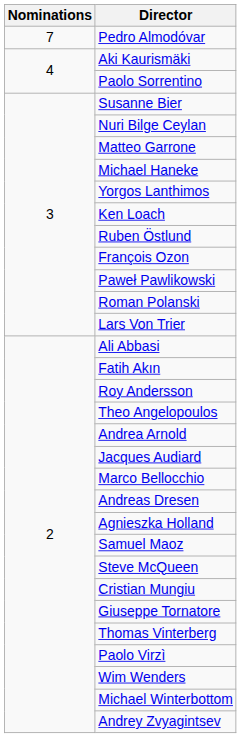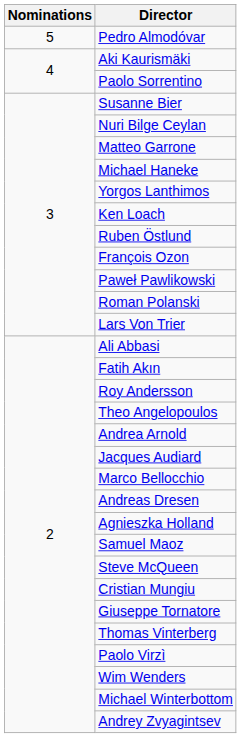Pedro Almodóvar | Nominations: 7 -> 5
